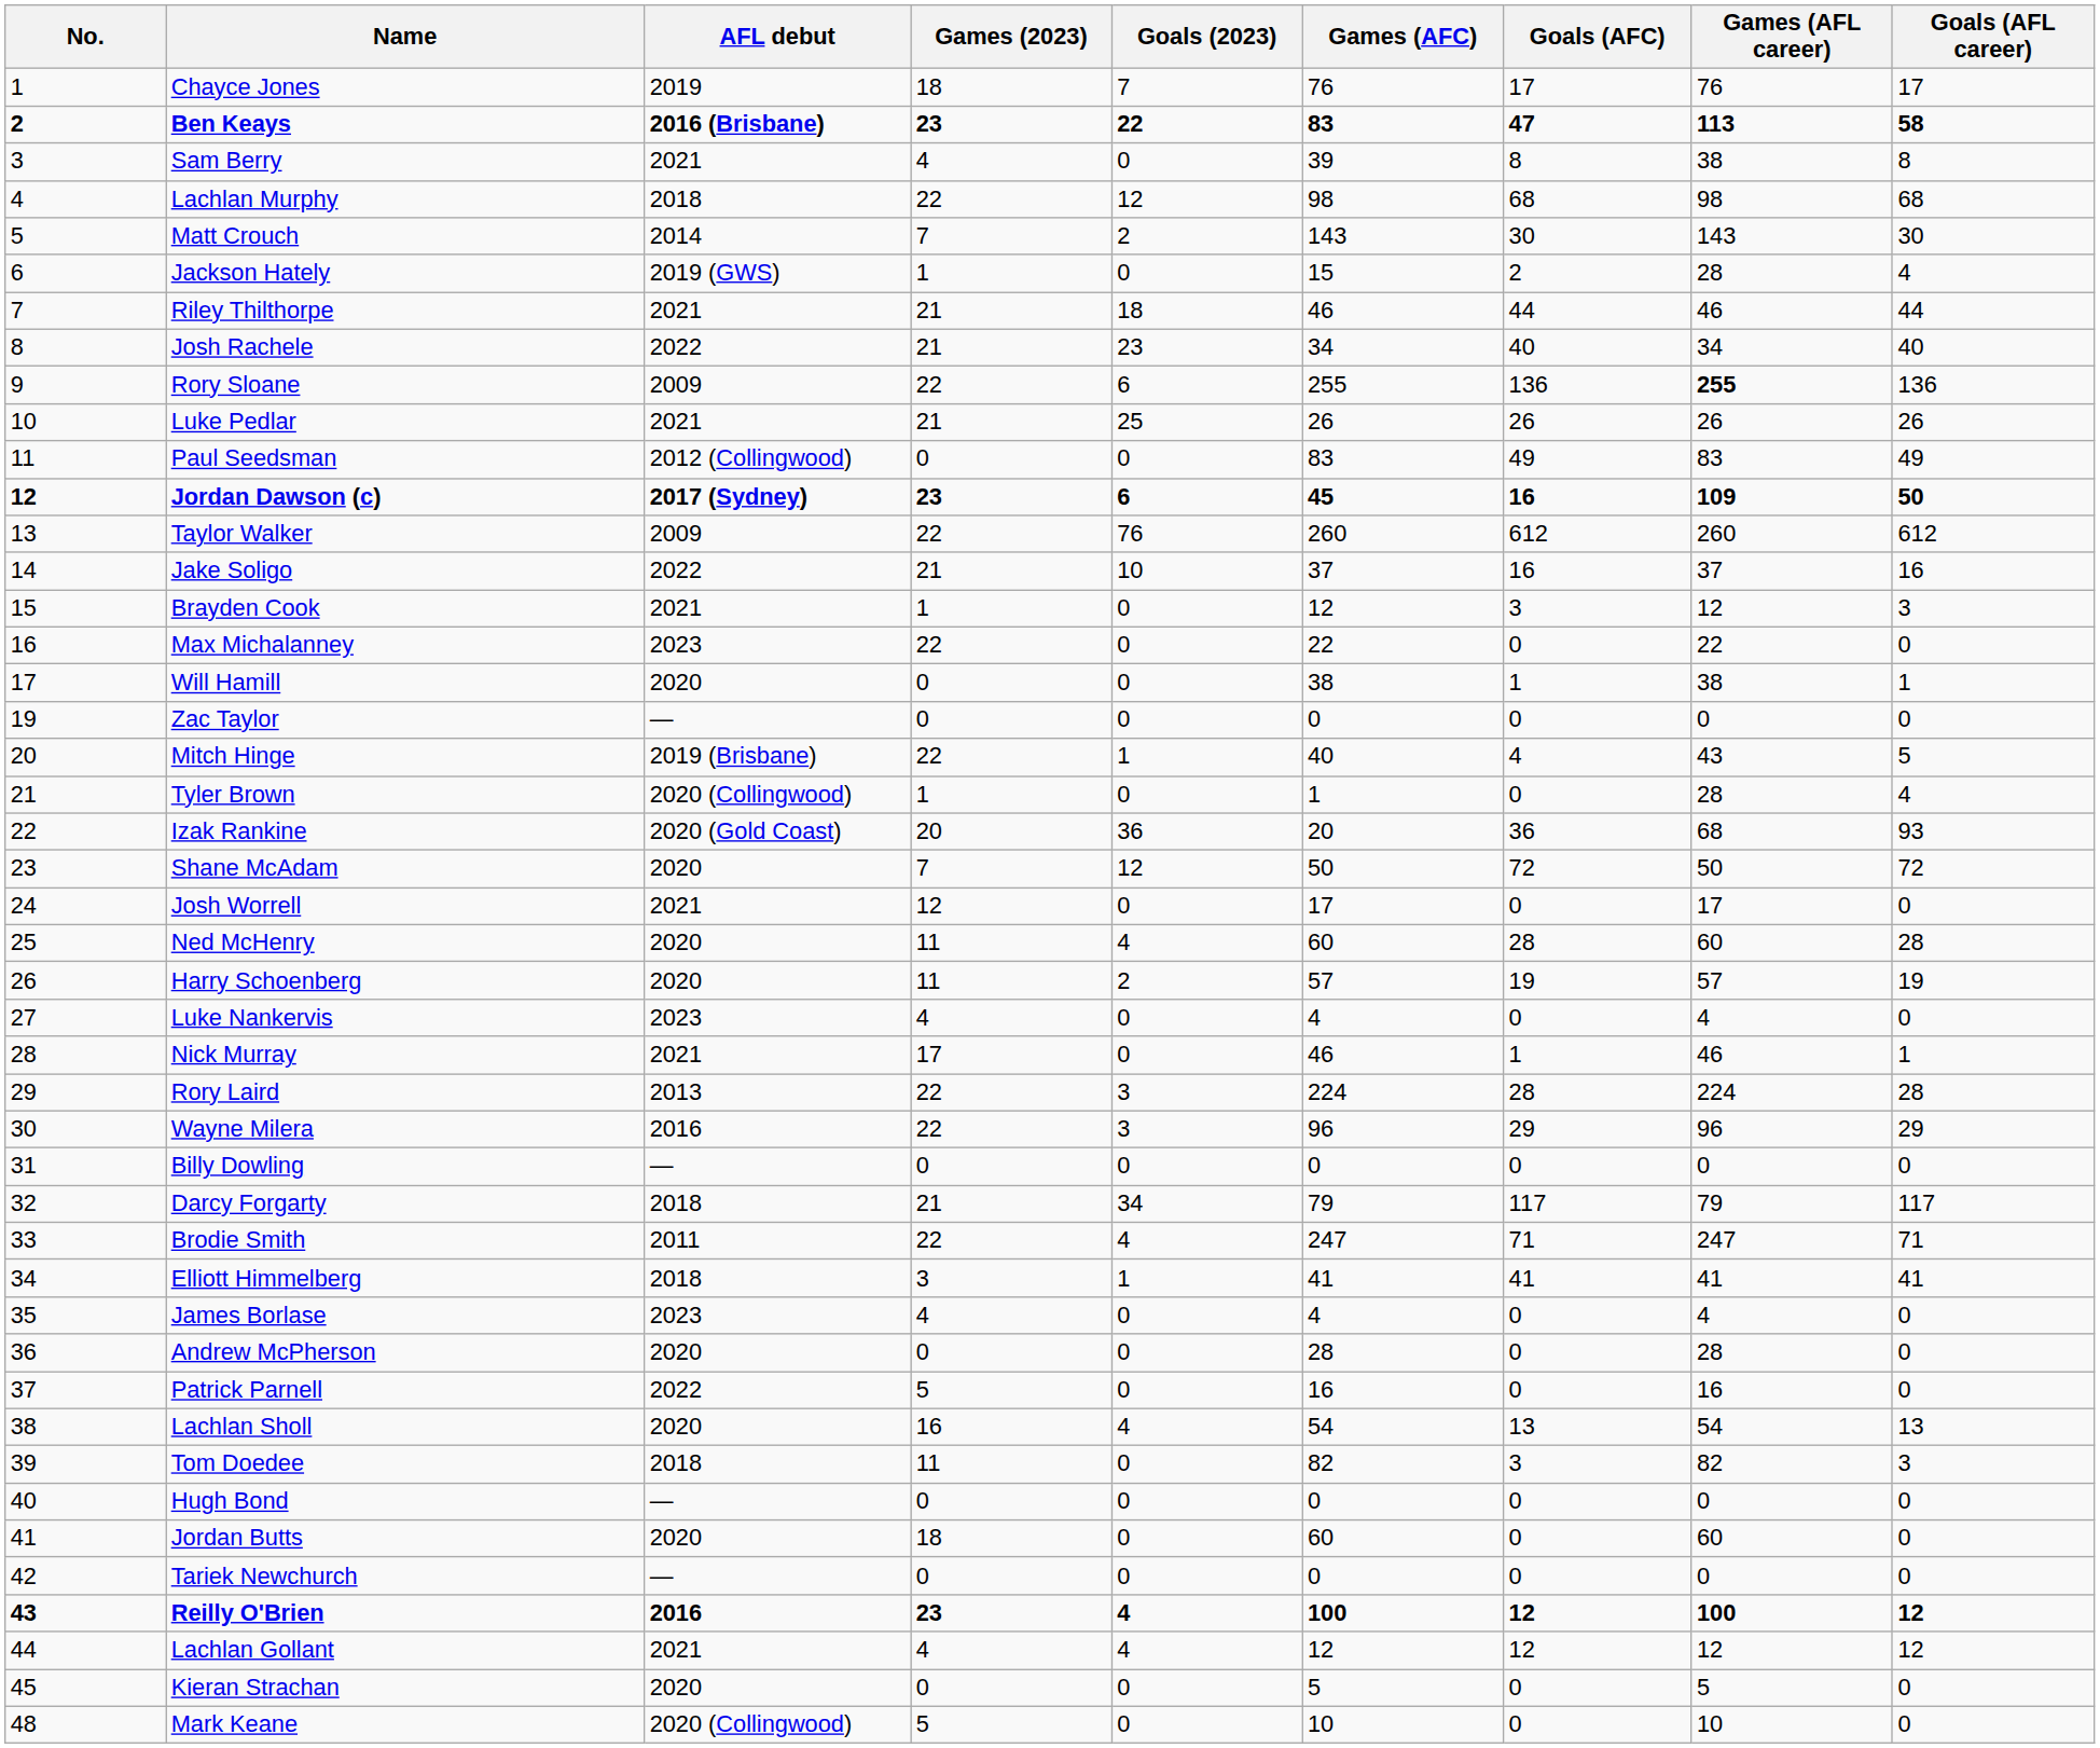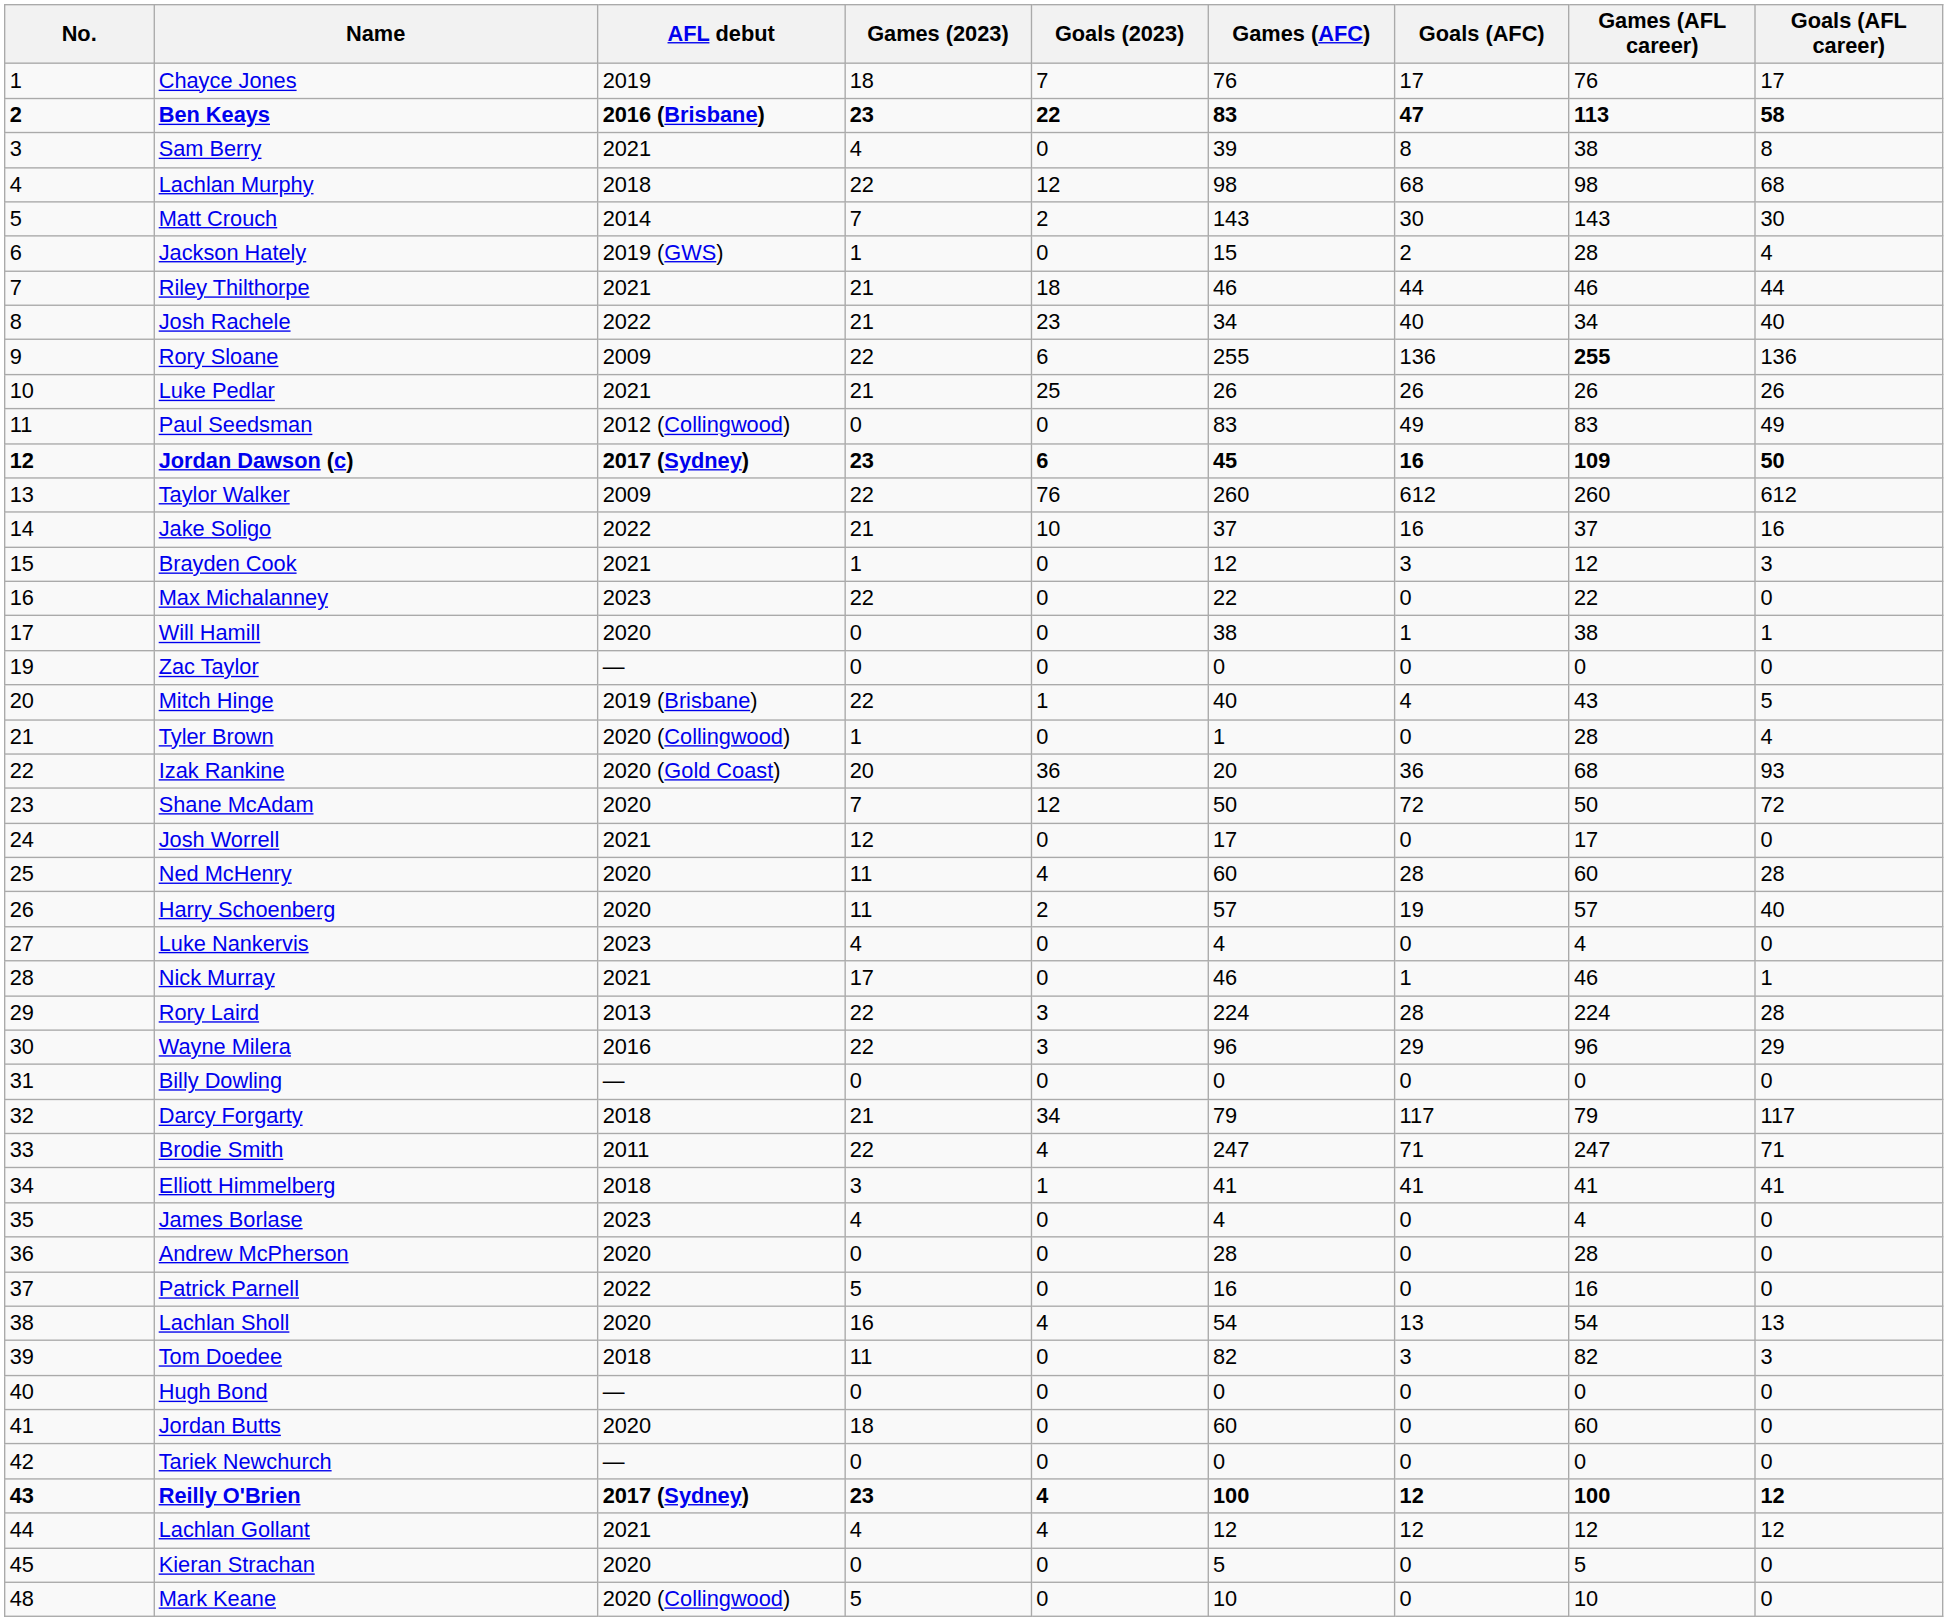Harry Schoenberg | Goals (AFL career): 19 -> 40
Reilly O'Brien | AFL debut: 2016 -> 2017 (Sydney)
